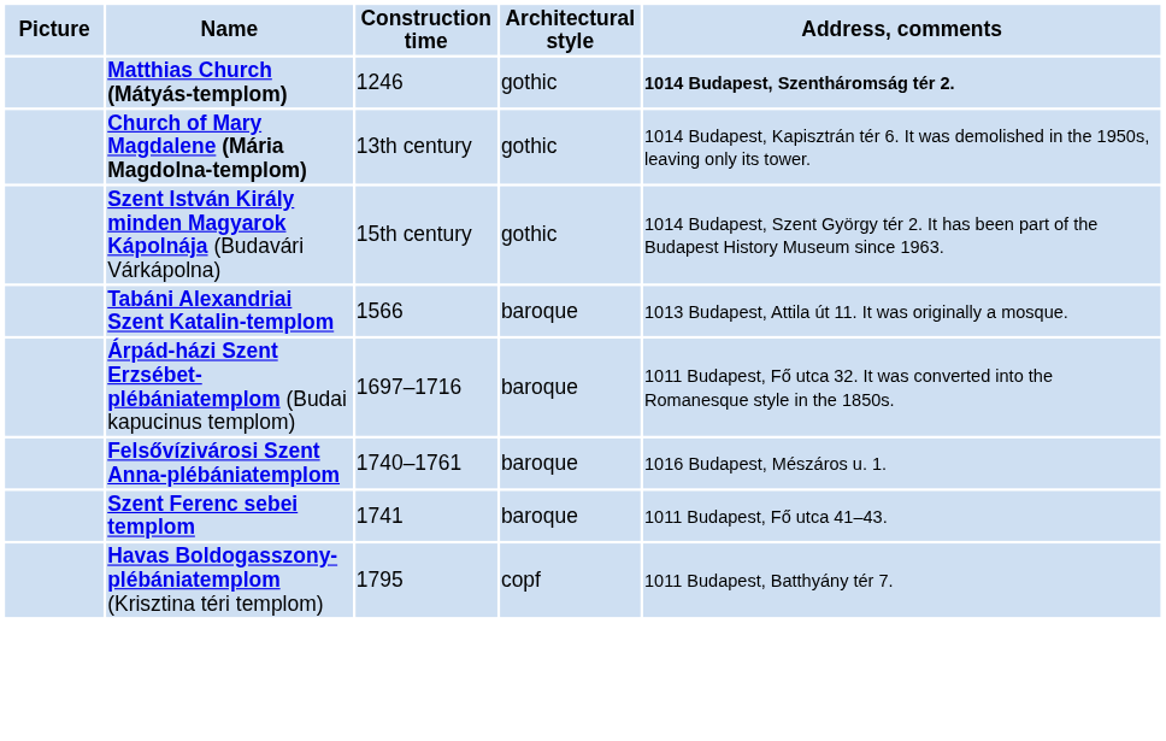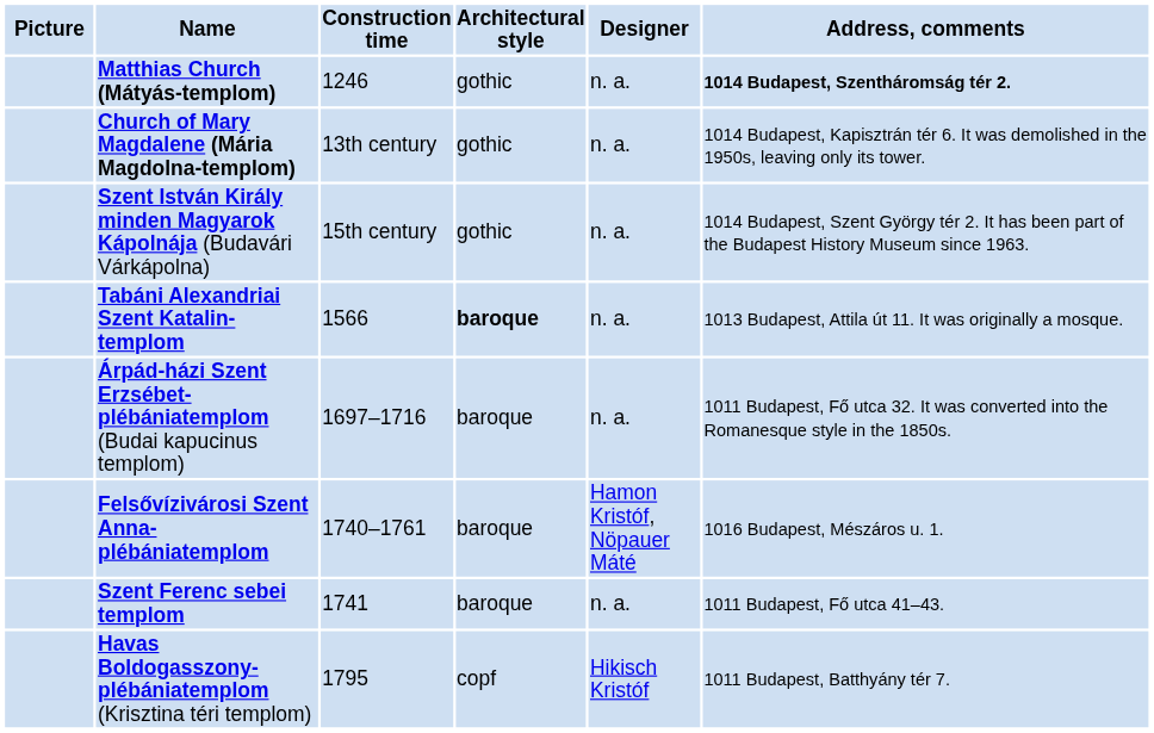+ column: Designer | n. a. | n. a. | n. a. | n. a. | n. a. | Hamon Kristóf, Nöpauer Máté | n. a. | Hikisch Kristóf
Tabáni Alexandriai Szent Katalin-templom | Architectural style: normal -> bold
